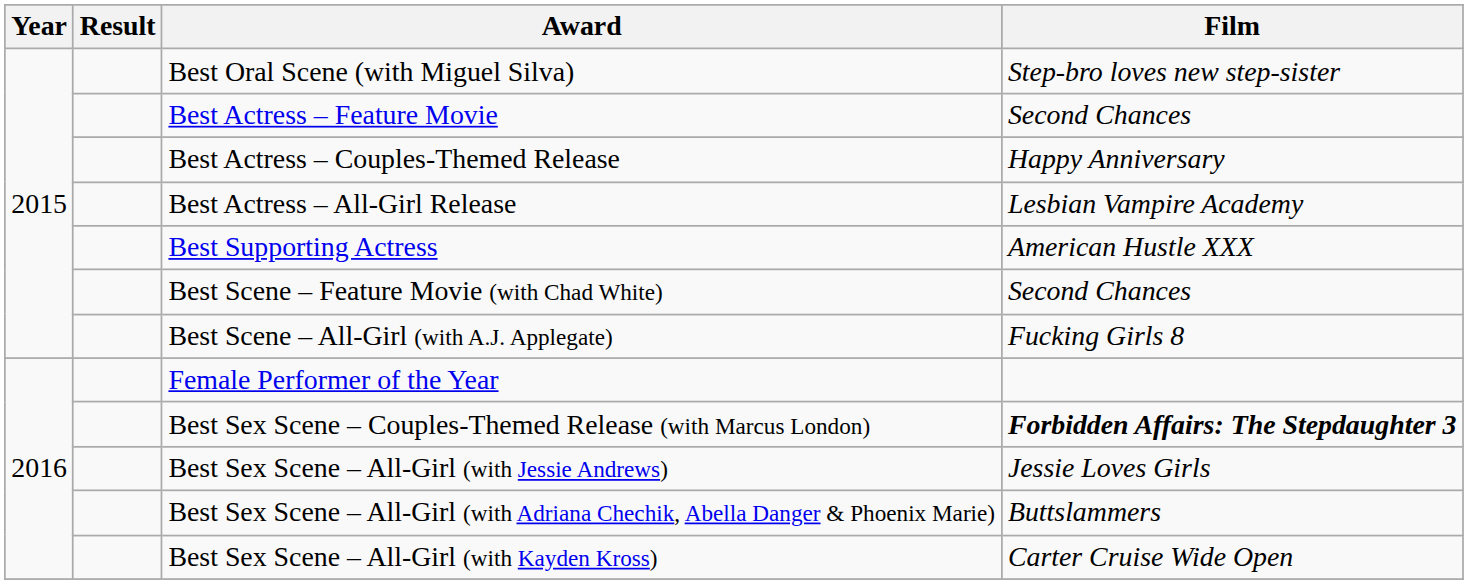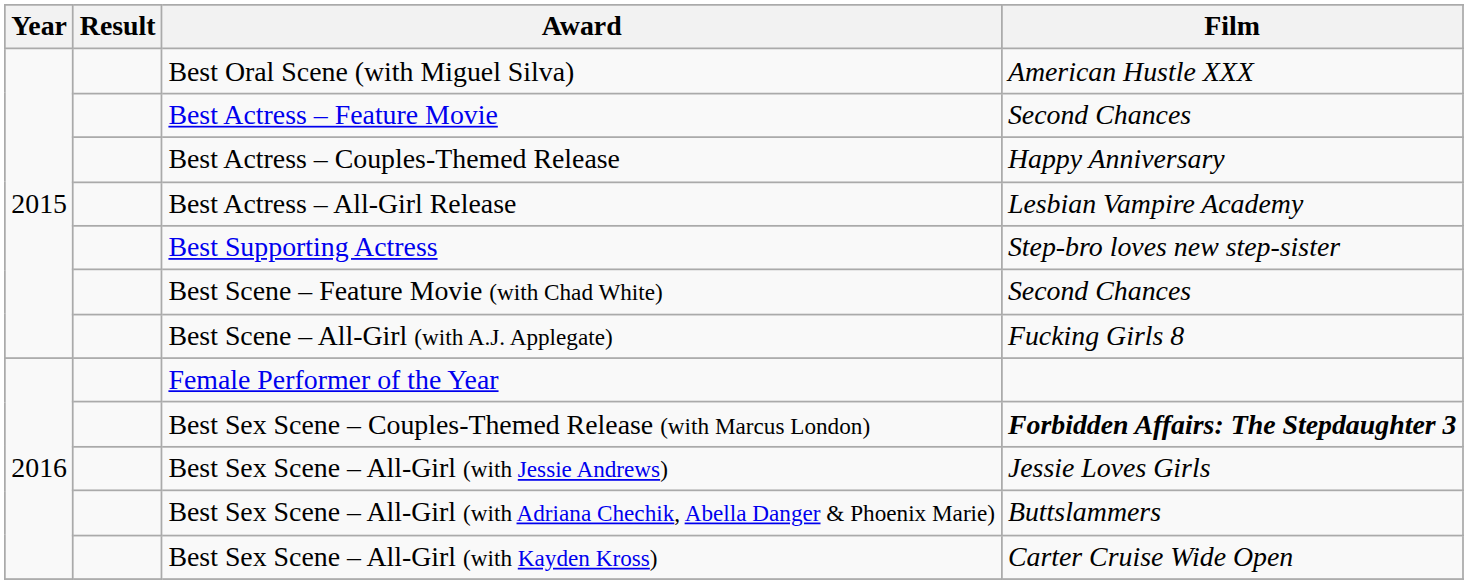Best Oral Scene (with Miguel Silva) | Film: Step-bro loves new step-sister -> American Hustle XXX
Best Supporting Actress | Film: American Hustle XXX -> Step-bro loves new step-sister
